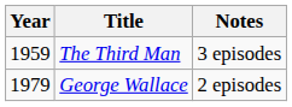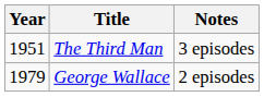The Third Man | Year: 1959 -> 1951
